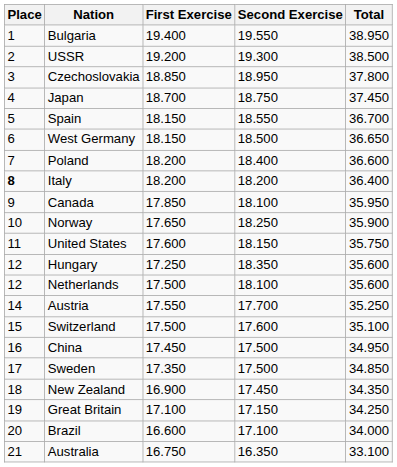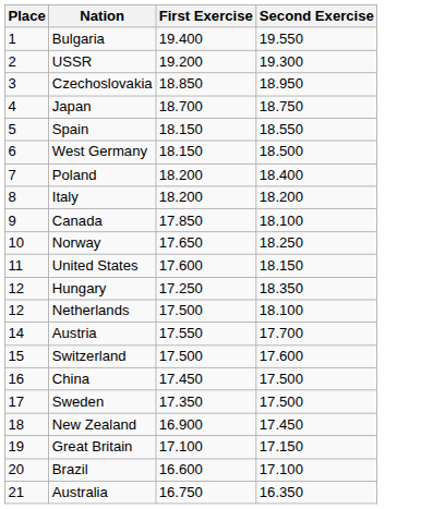- column: Total | 38.950 | 38.500 | 37.800 | 37.450 | 36.700 | 36.650 | 36.600 | 36.400 | 35.950 | 35.900 | 35.750 | 35.600 | 35.600 | 35.250 | 35.100 | 34.950 | 34.850 | 34.350 | 34.250 | 34.000 | 33.100
Italy | Place: bold -> normal
